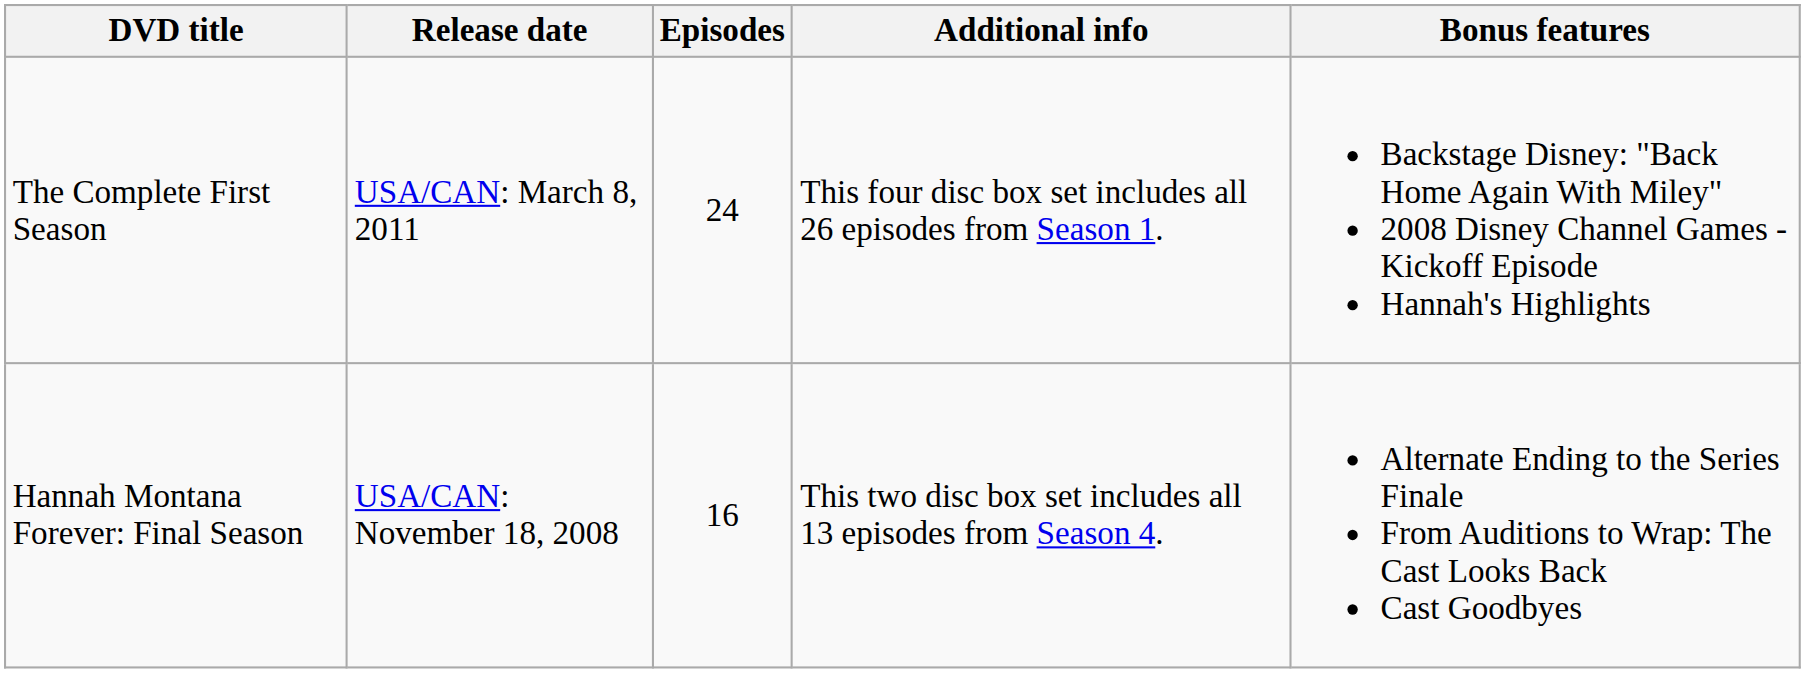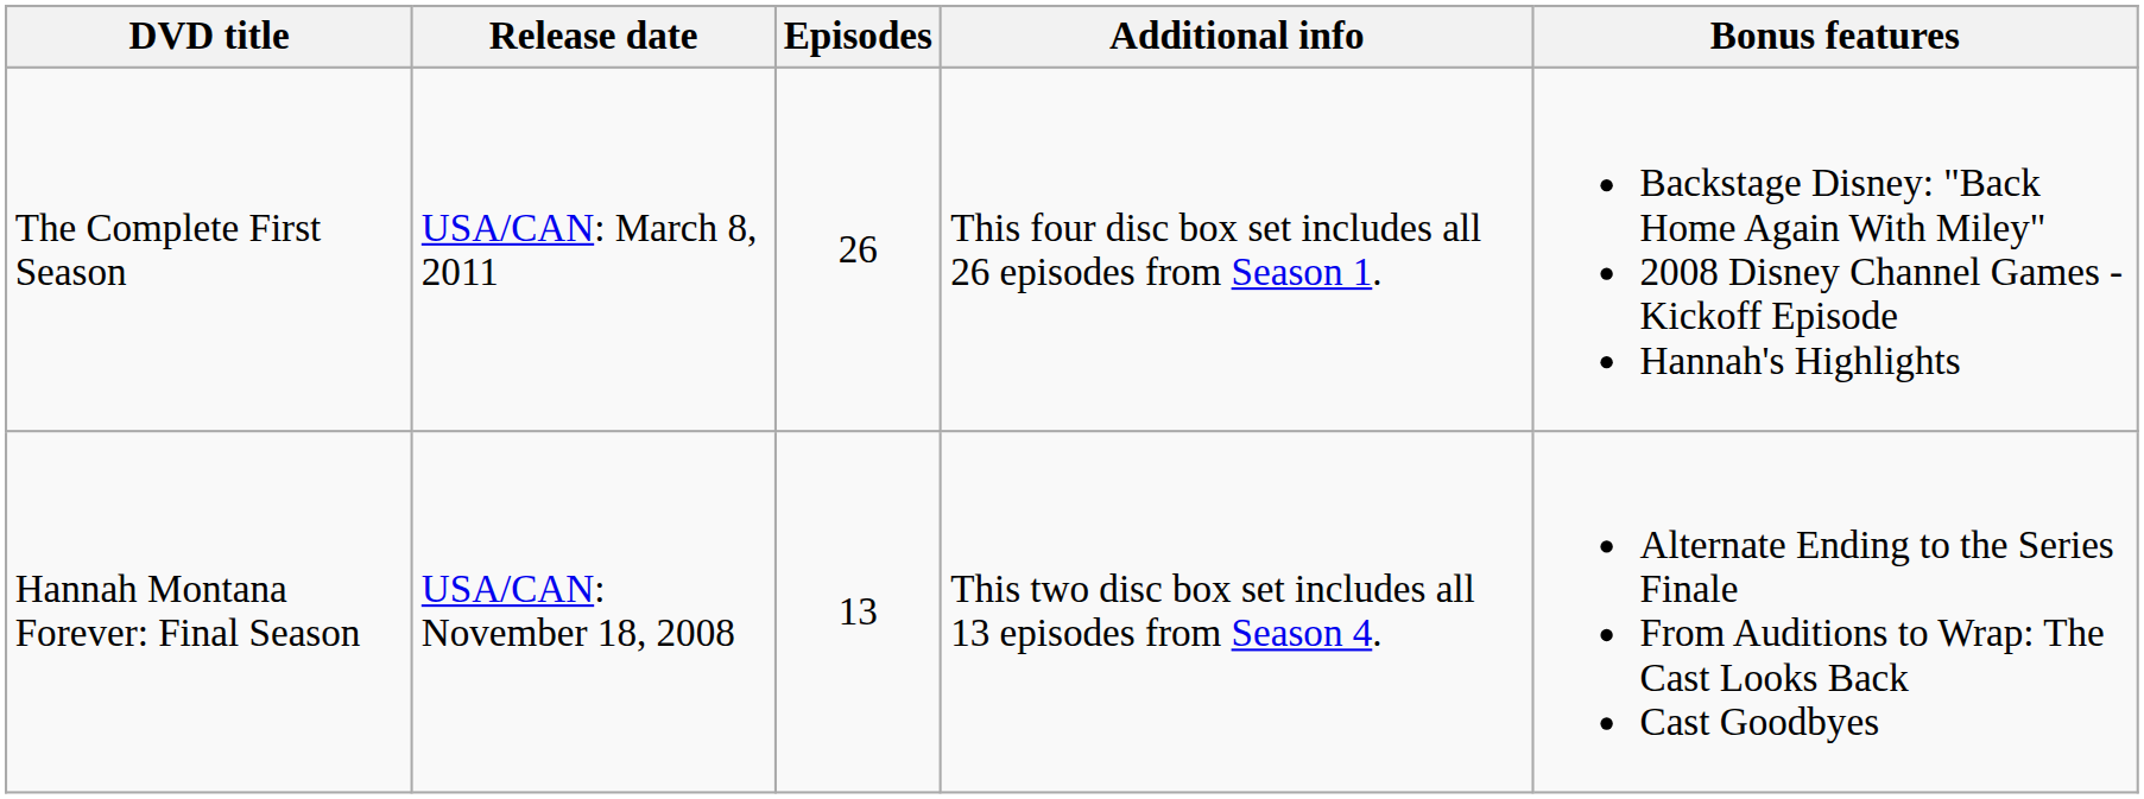The Complete First Season | Episodes: 24 -> 26
Hannah Montana Forever: Final Season | Episodes: 16 -> 13
